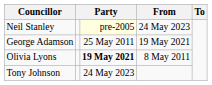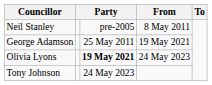Neil Stanley | column 3: lightyellow background -> no background
Neil Stanley | From: 24 May 2023 -> 8 May 2011
Olivia Lyons | From: 8 May 2011 -> 24 May 2023
